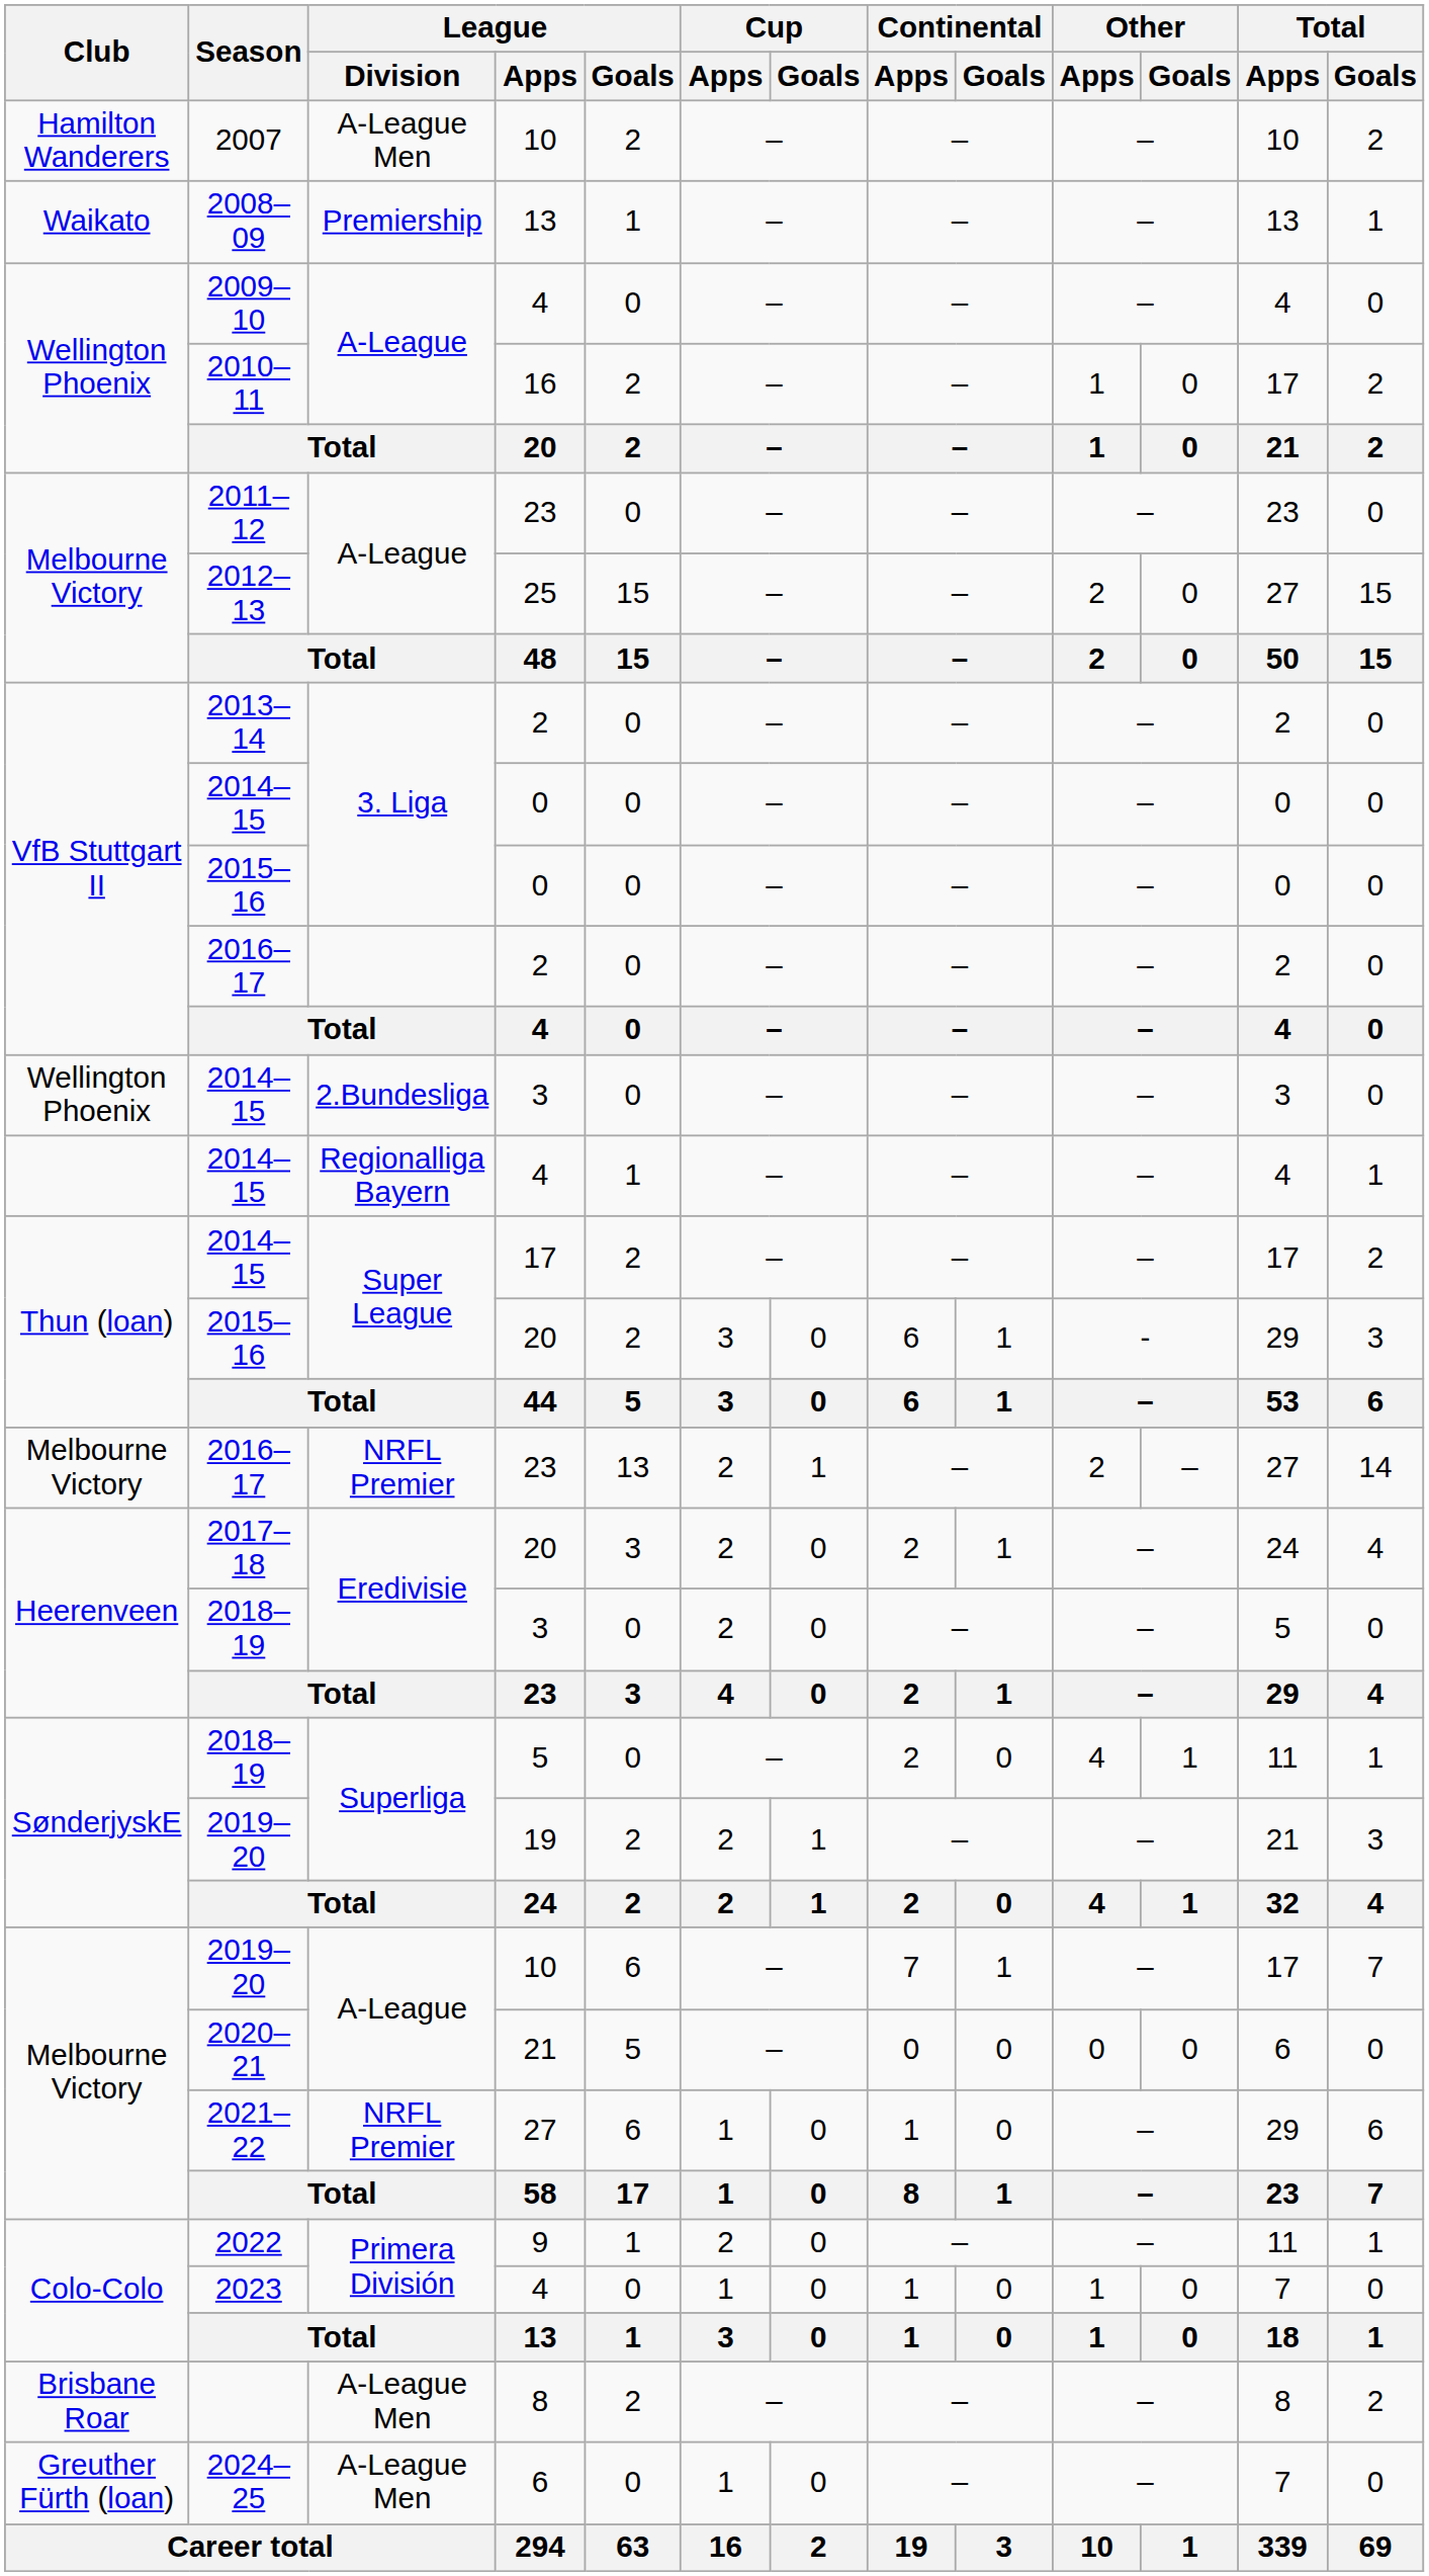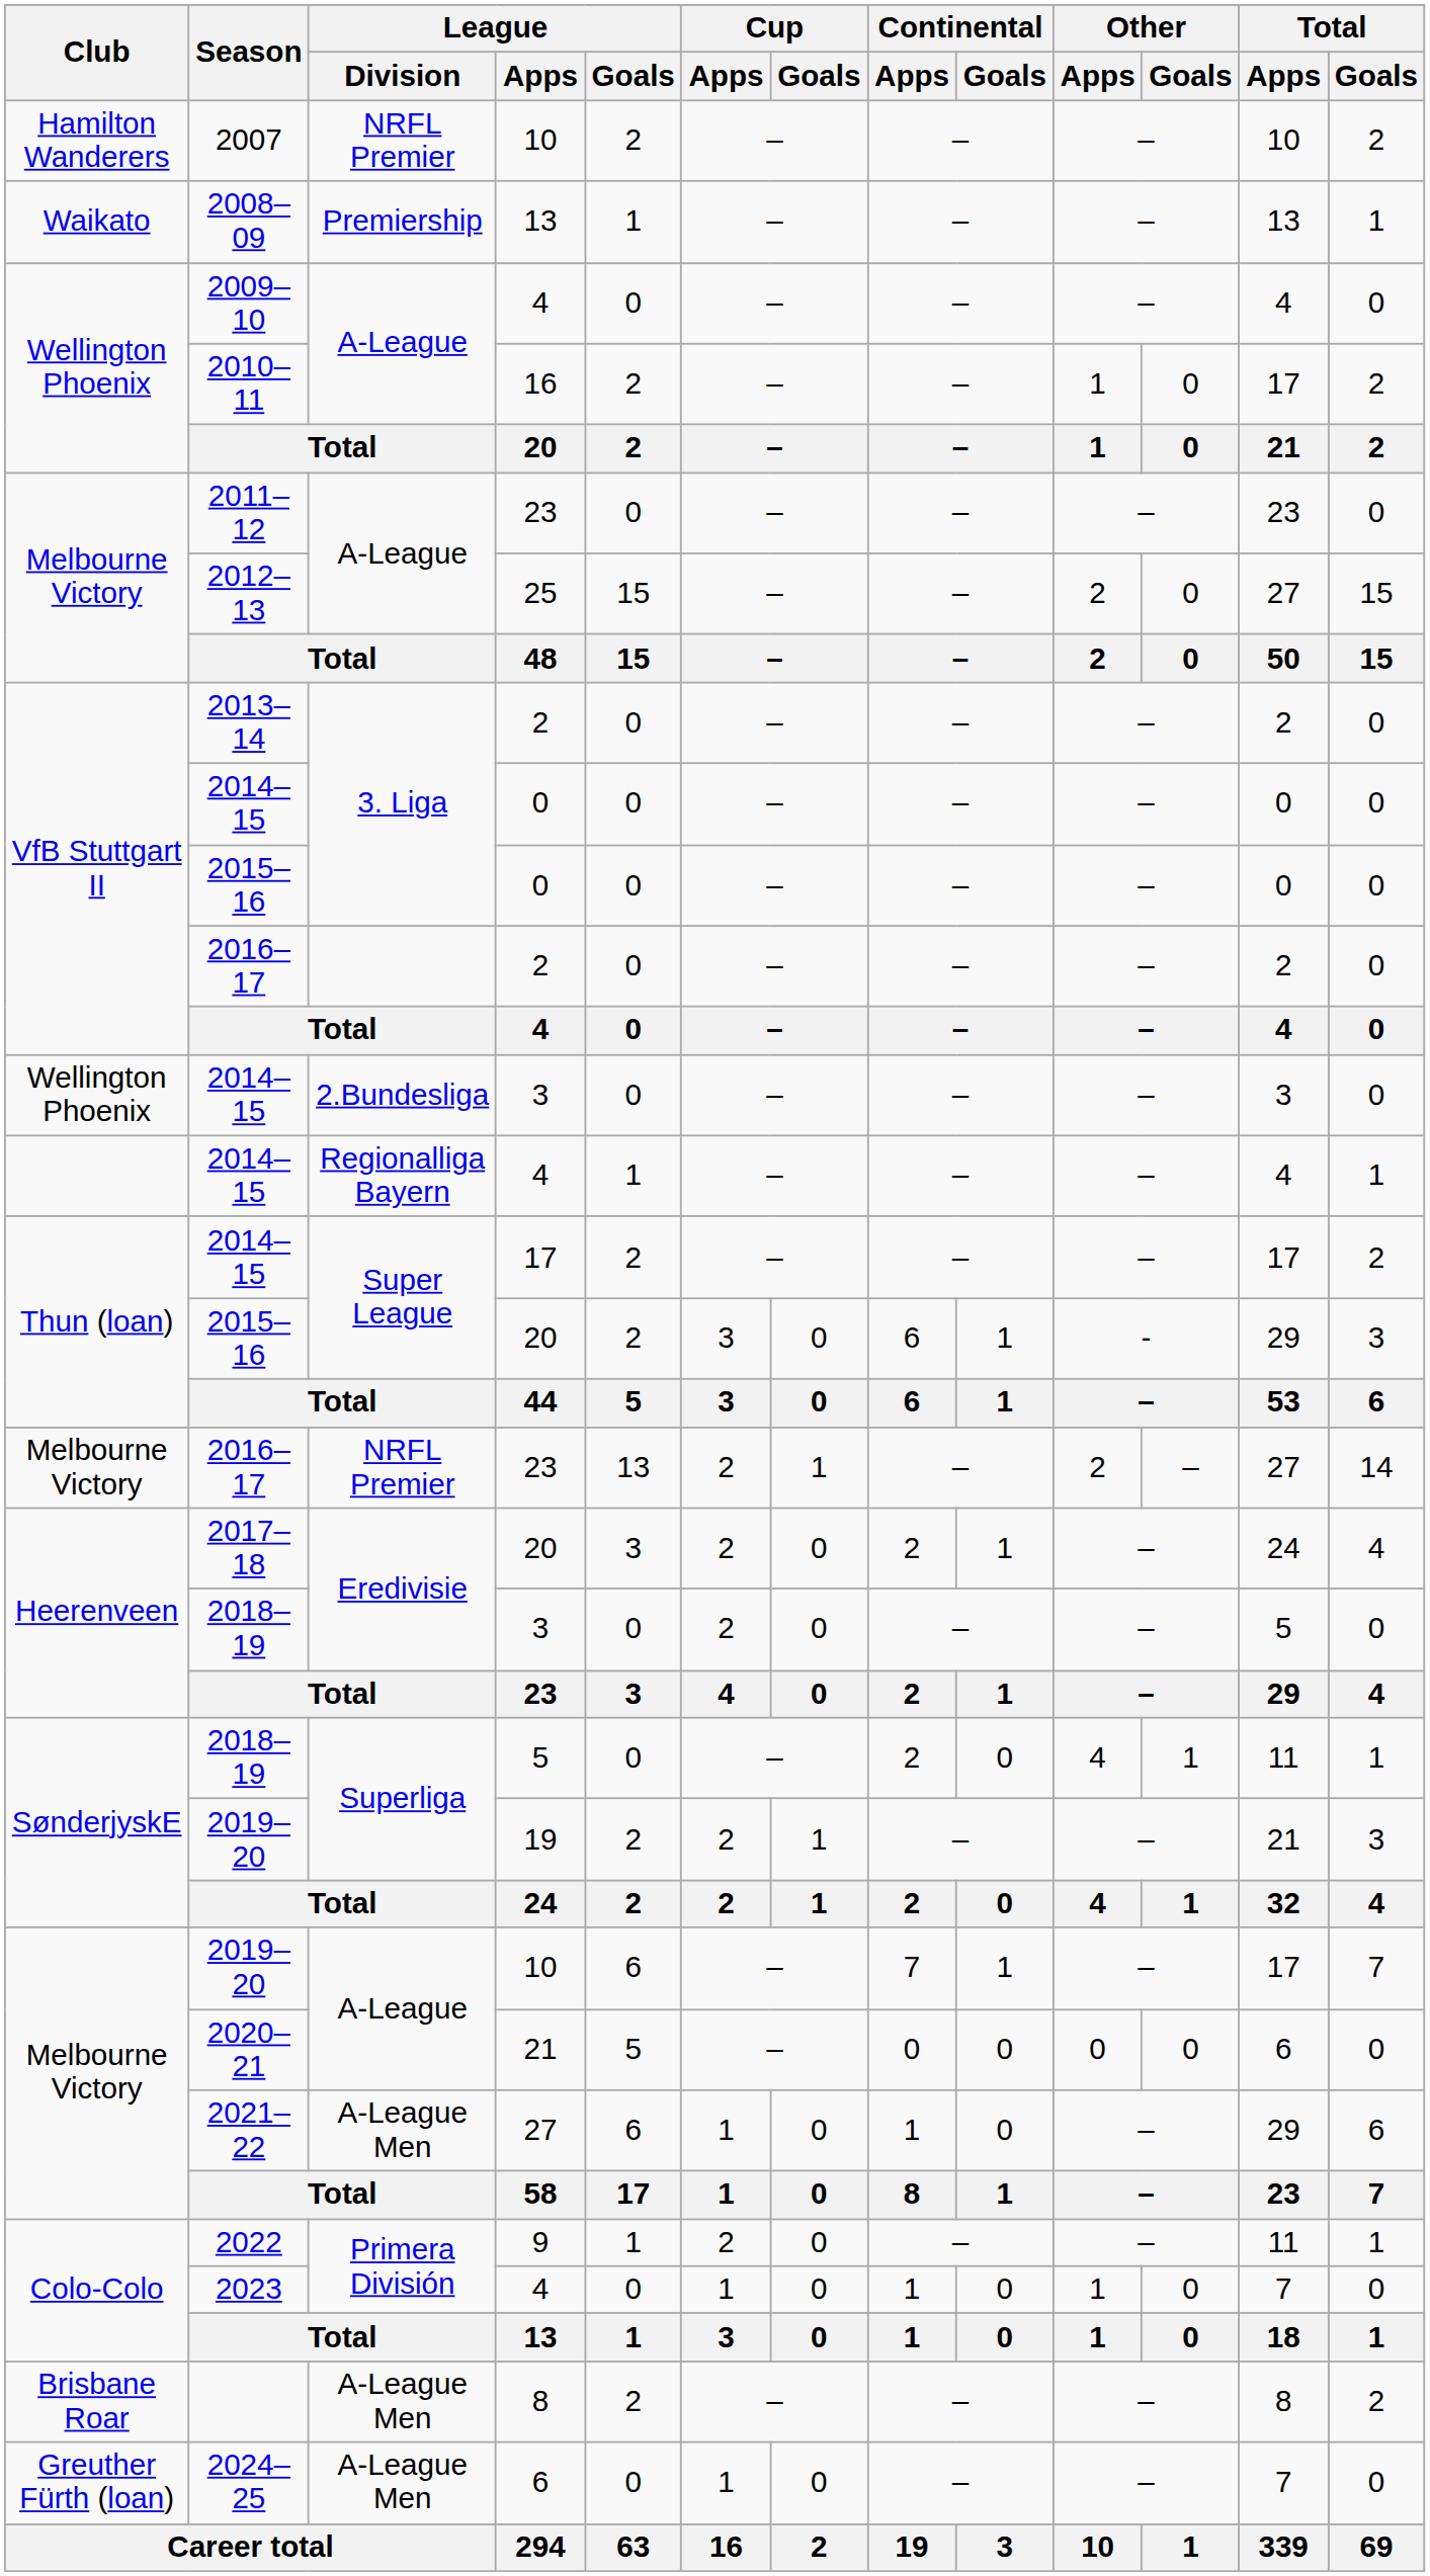2007 | League / Division: A-League Men -> NRFL Premier
2021–22 | League / Division: NRFL Premier -> A-League Men
